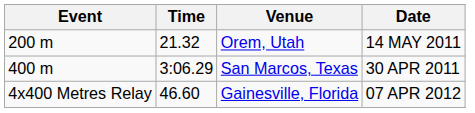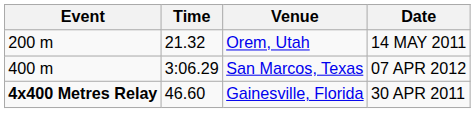San Marcos, Texas | Date: 30 APR 2011 -> 07 APR 2012
Gainesville, Florida | Event: normal -> bold
Gainesville, Florida | Date: 07 APR 2012 -> 30 APR 2011
